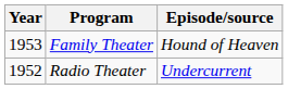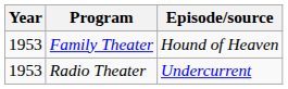Radio Theater | Year: 1952 -> 1953
